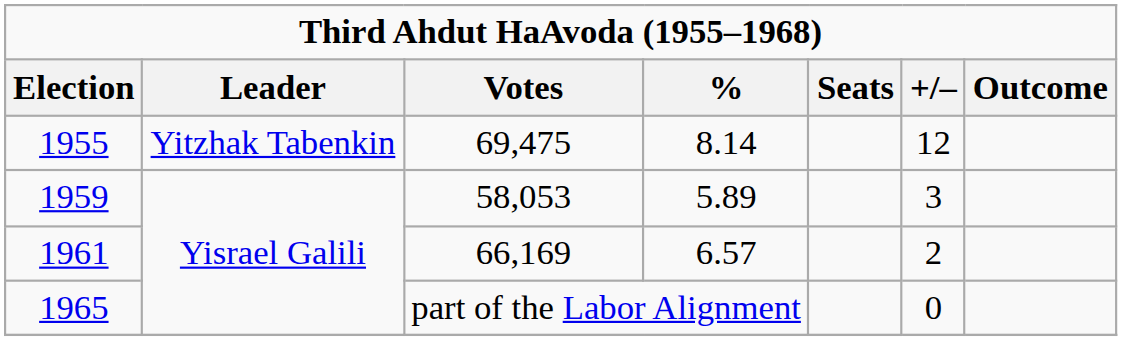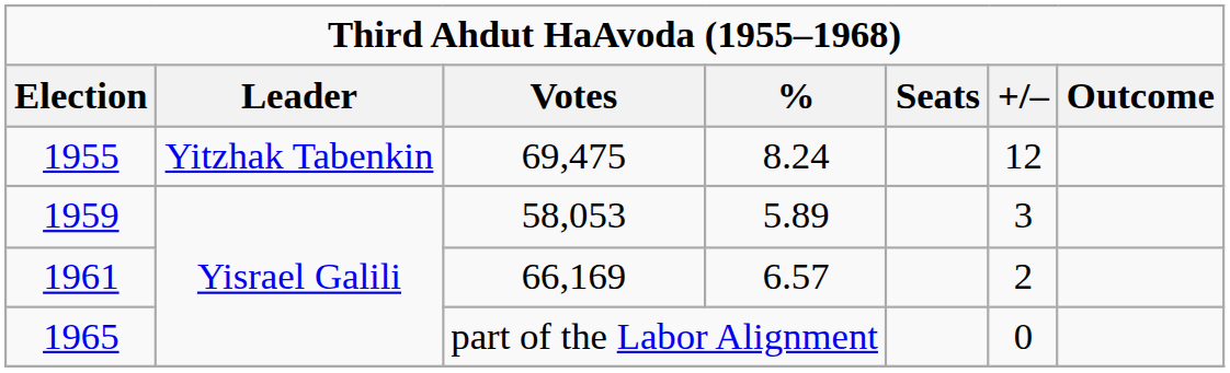1955 | %: 8.14 -> 8.24
